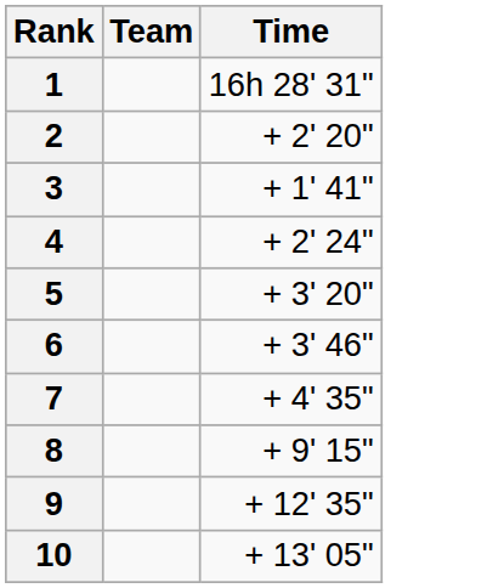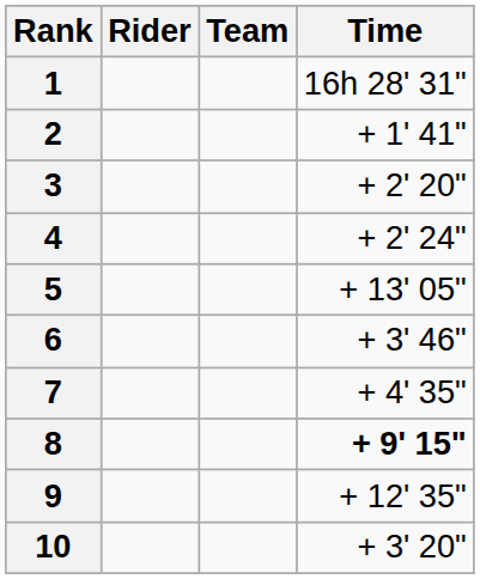+ column: Rider
2 | Time: + 2' 20" -> + 1' 41"
3 | Time: + 1' 41" -> + 2' 20"
5 | Time: + 3' 20" -> + 13' 05"
8 | Time: normal -> bold
10 | Time: + 13' 05" -> + 3' 20"
